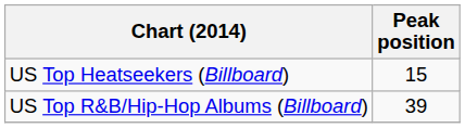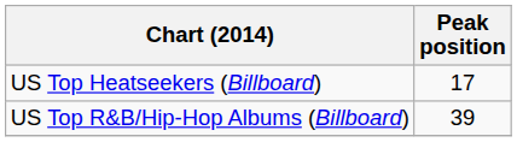US Top Heatseekers (Billboard) | Peak position: 15 -> 17
